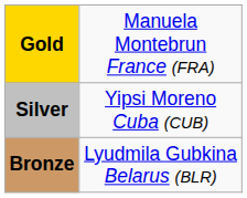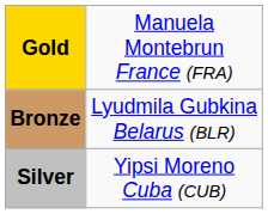rows swapped: Silver <-> Bronze
